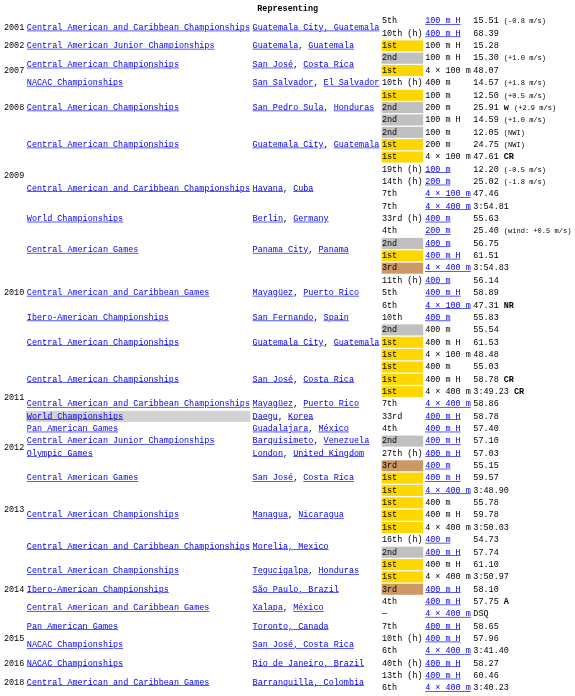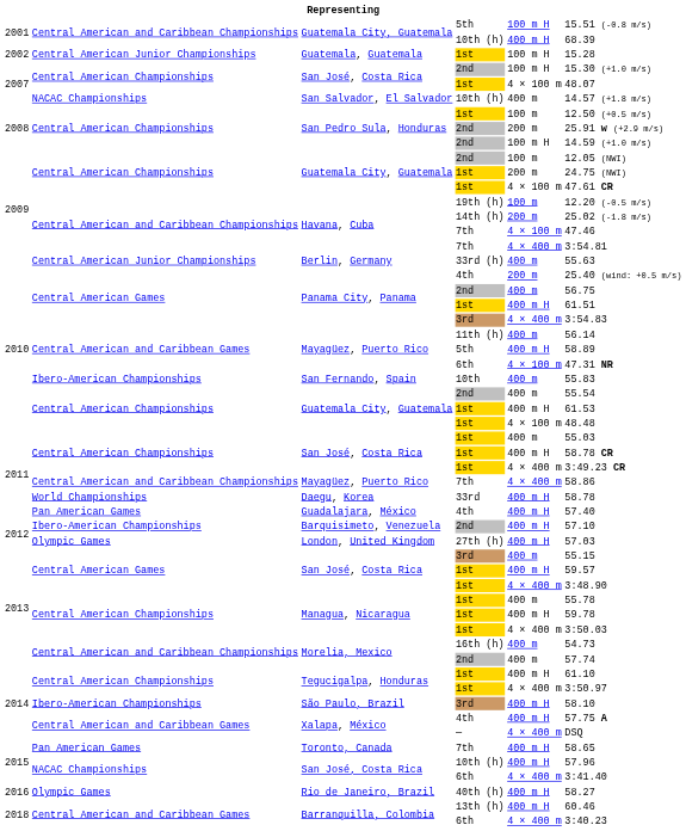Berlin, Germany | column 2: World Championships -> Central American Junior Championships
Daegu, Korea | column 2: lightgrey background -> no background
Barquisimeto, Venezuela | column 2: Central American Junior Championships -> Ibero-American Championships
Morelia, Mexico / 2nd | column 5: 400 m H -> 400 m
Rio de Janeiro, Brazil | column 2: NACAC Championships -> Olympic Games
